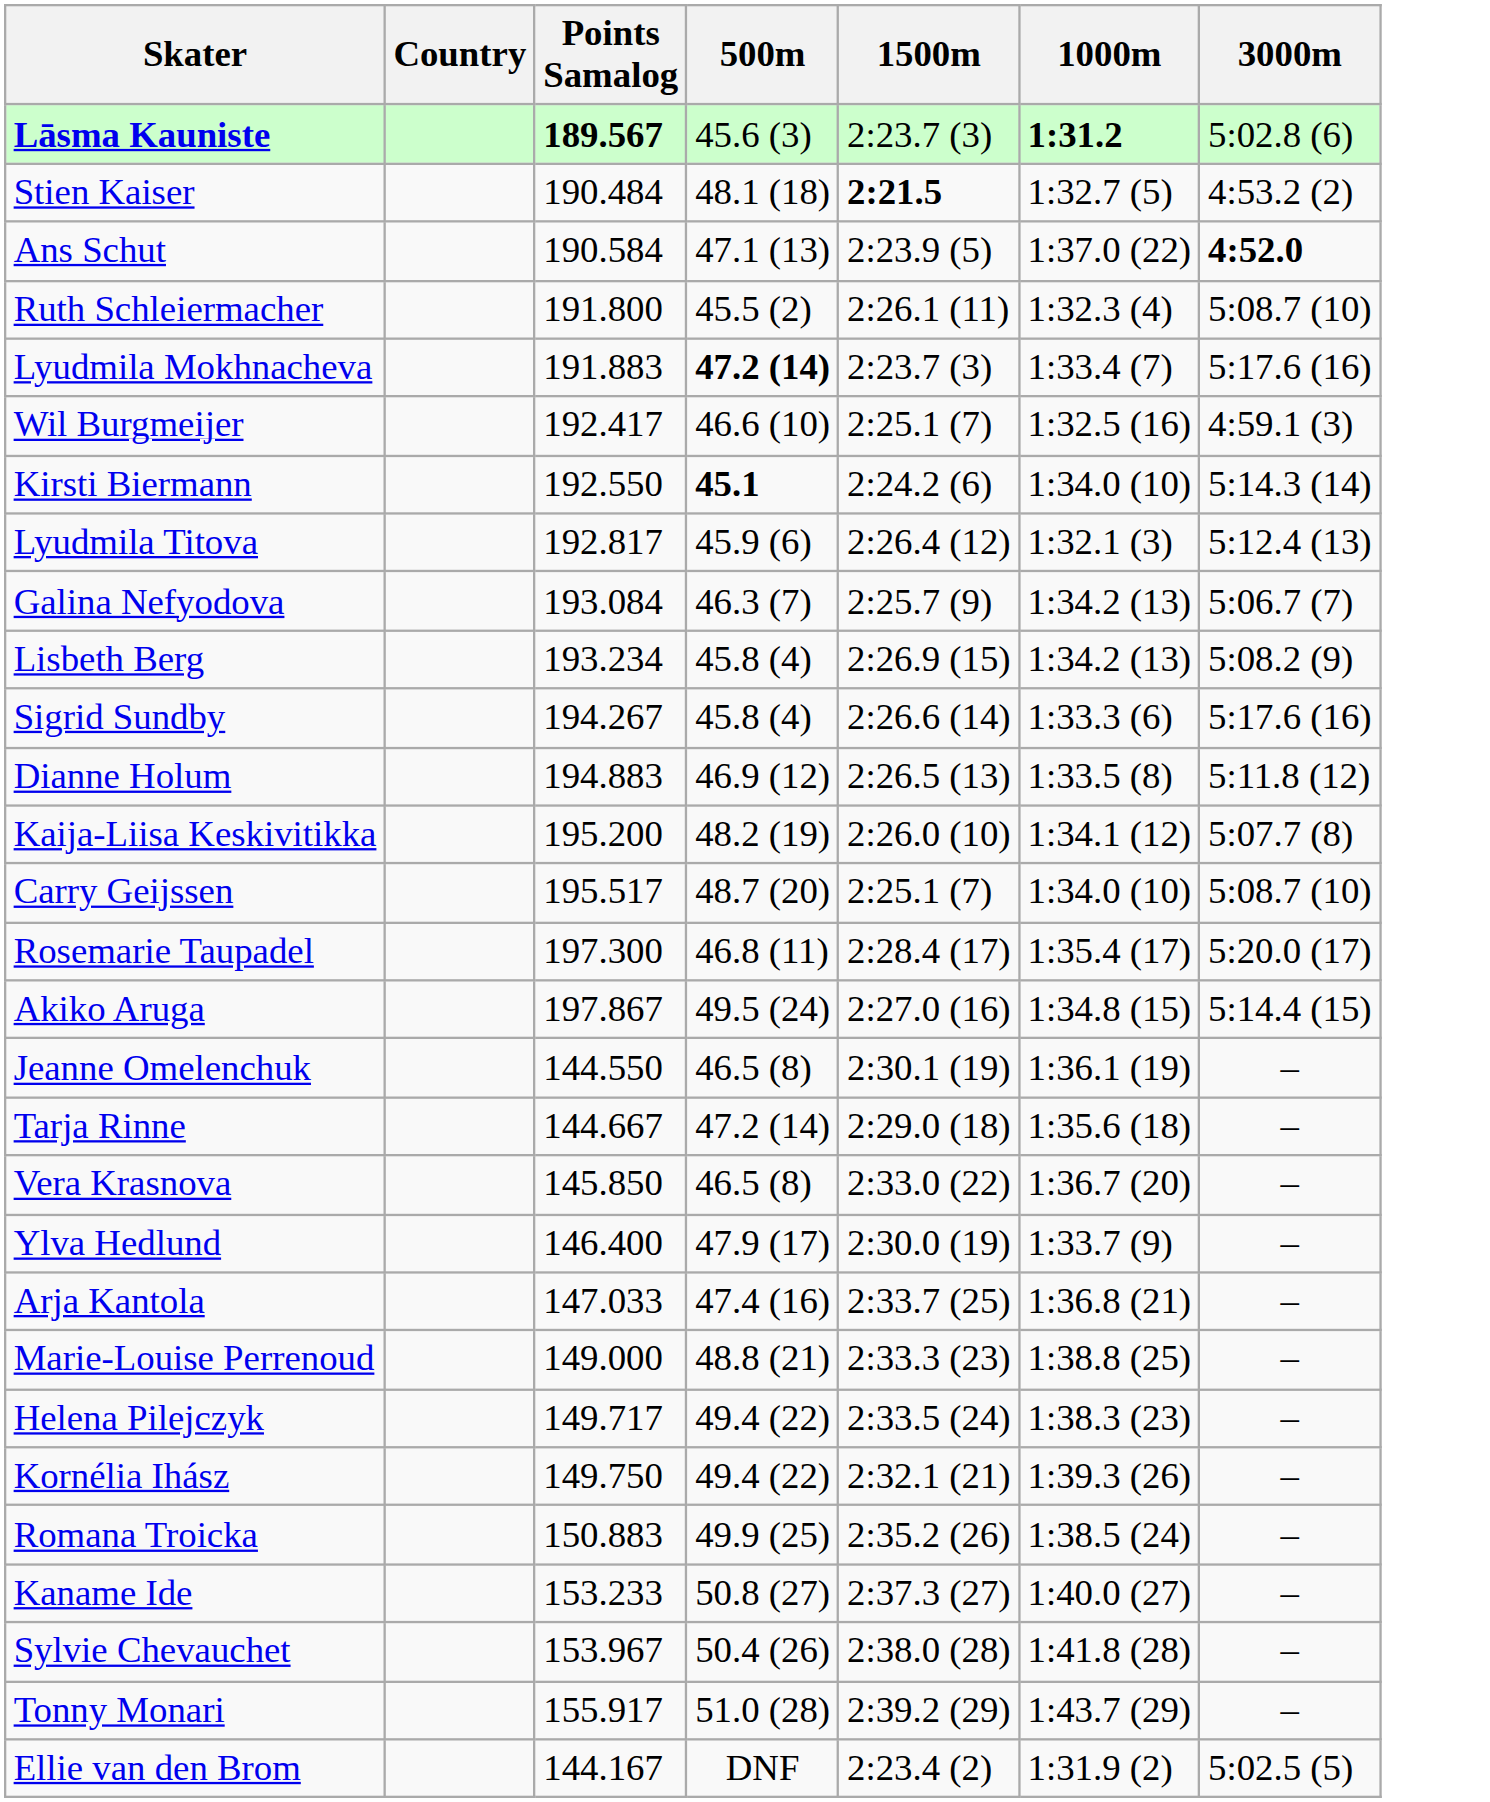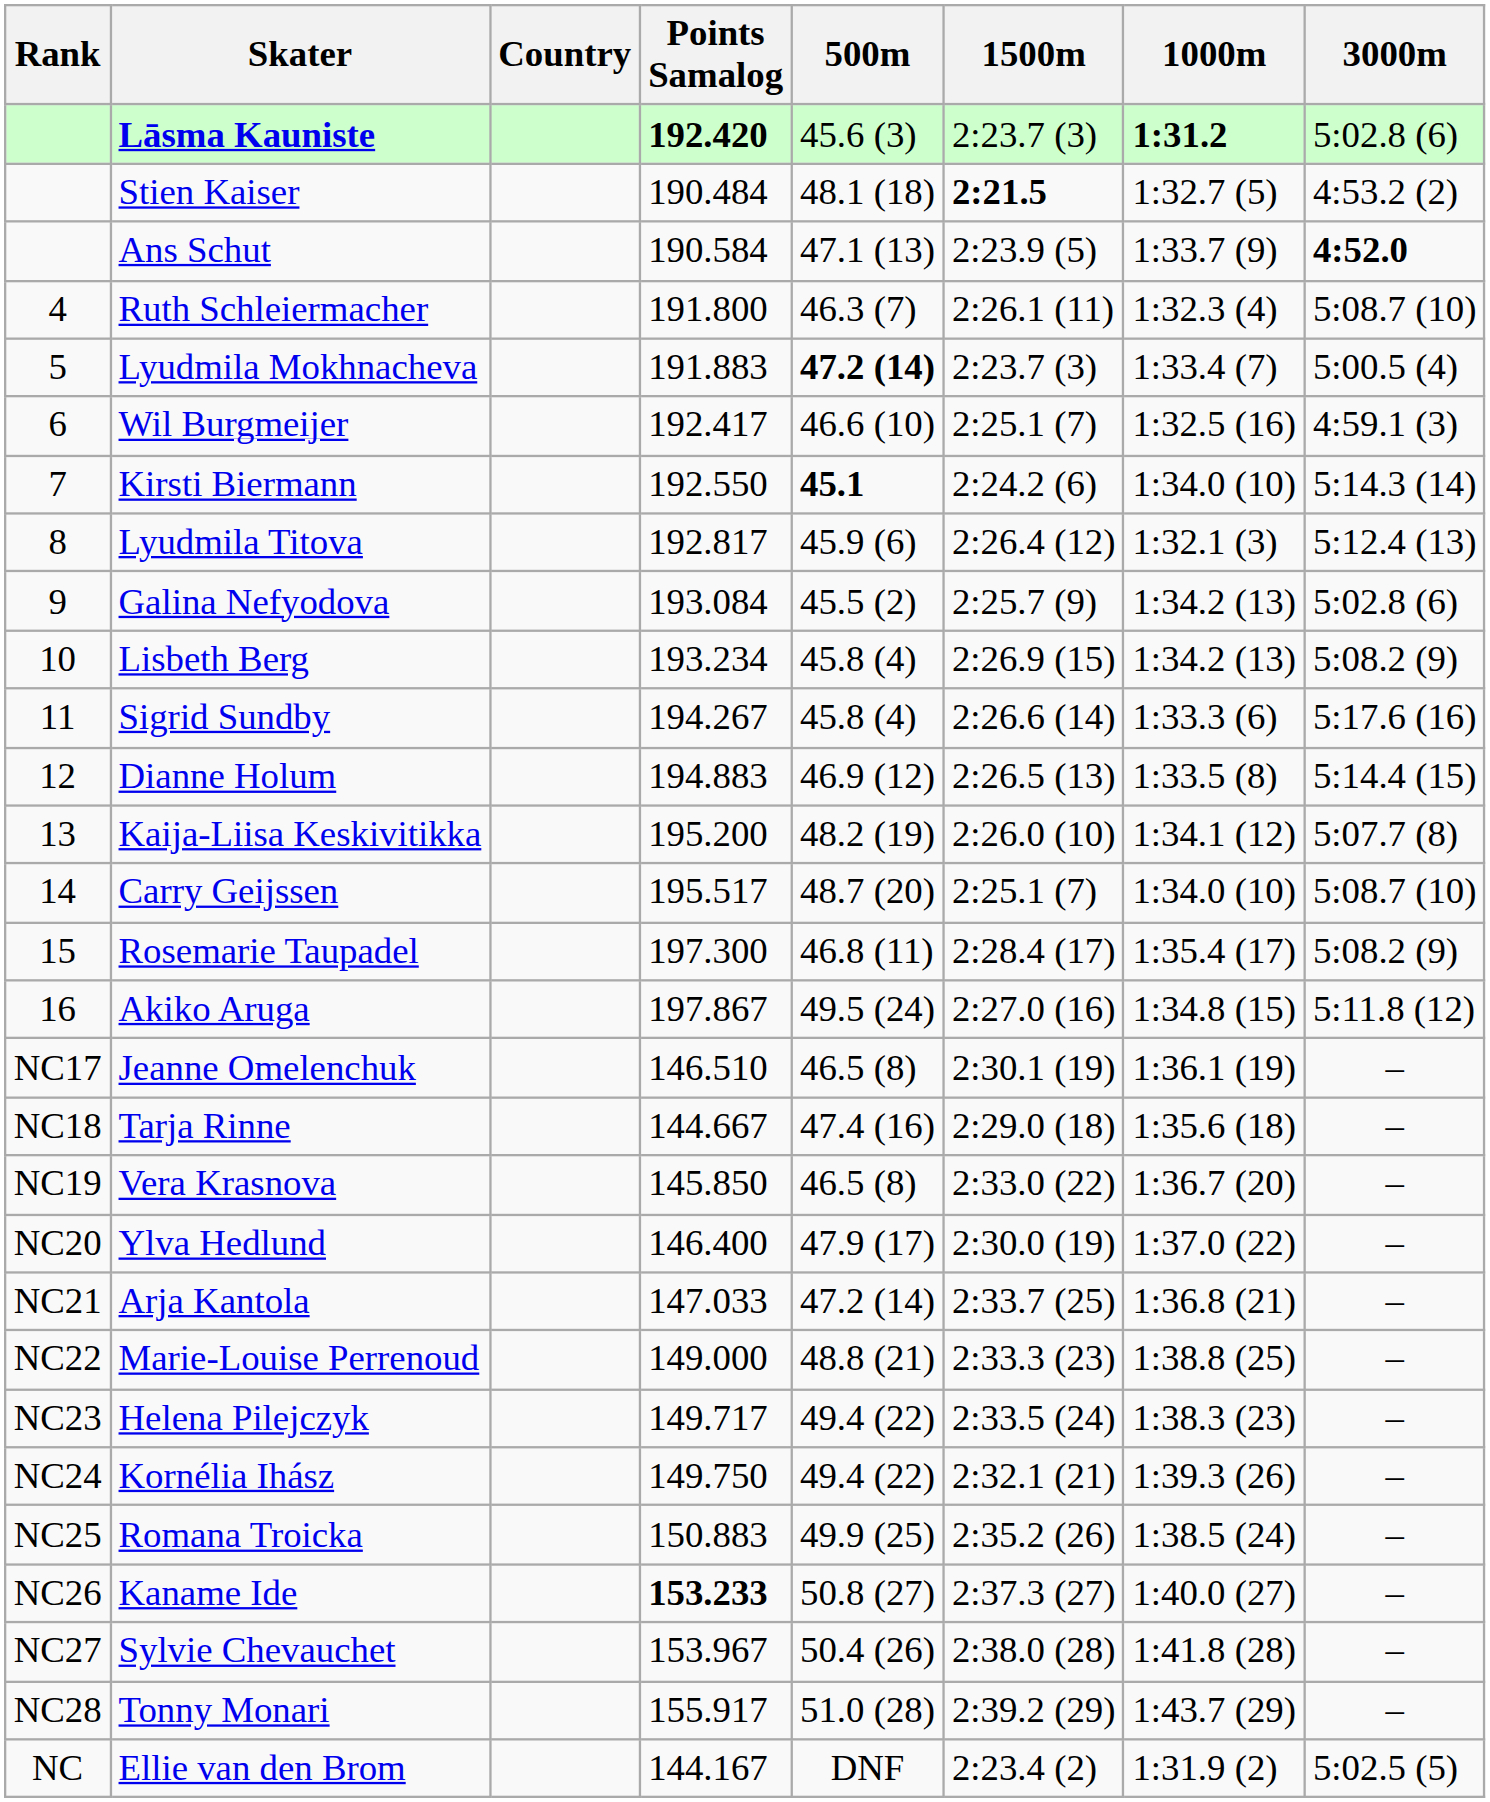+ column: Rank | 4 | 5 | 6 | 7 | 8 | 9 | 10 | 11 | 12 | 13 | 14 | 15 | 16 | NC17 | NC18 | NC19 | NC20 | NC21 | NC22 | NC23 | NC24 | NC25 | NC26 | NC27 | NC28 | NC
Lāsma Kauniste | Points Samalog: 189.567 -> 192.420
Ans Schut | 1000m: 1:37.0 (22) -> 1:33.7 (9)
Ruth Schleiermacher | 500m: 45.5 (2) -> 46.3 (7)
Lyudmila Mokhnacheva | 3000m: 5:17.6 (16) -> 5:00.5 (4)
Galina Nefyodova | 500m: 46.3 (7) -> 45.5 (2)
Galina Nefyodova | 3000m: 5:06.7 (7) -> 5:02.8 (6)
Dianne Holum | 3000m: 5:11.8 (12) -> 5:14.4 (15)
Rosemarie Taupadel | 3000m: 5:20.0 (17) -> 5:08.2 (9)
Akiko Aruga | 3000m: 5:14.4 (15) -> 5:11.8 (12)
Jeanne Omelenchuk | Points Samalog: 144.550 -> 146.510
Tarja Rinne | 500m: 47.2 (14) -> 47.4 (16)
Ylva Hedlund | 1000m: 1:33.7 (9) -> 1:37.0 (22)
Arja Kantola | 500m: 47.4 (16) -> 47.2 (14)
Kaname Ide | Points Samalog: normal -> bold
